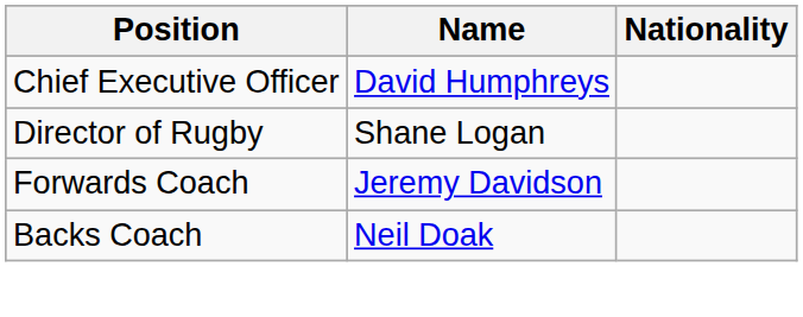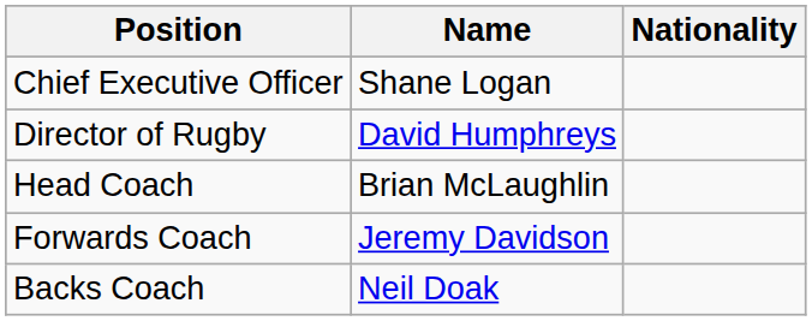Chief Executive Officer | Name: David Humphreys -> Shane Logan
Director of Rugby | Name: Shane Logan -> David Humphreys
+ row: Head Coach | Brian McLaughlin
